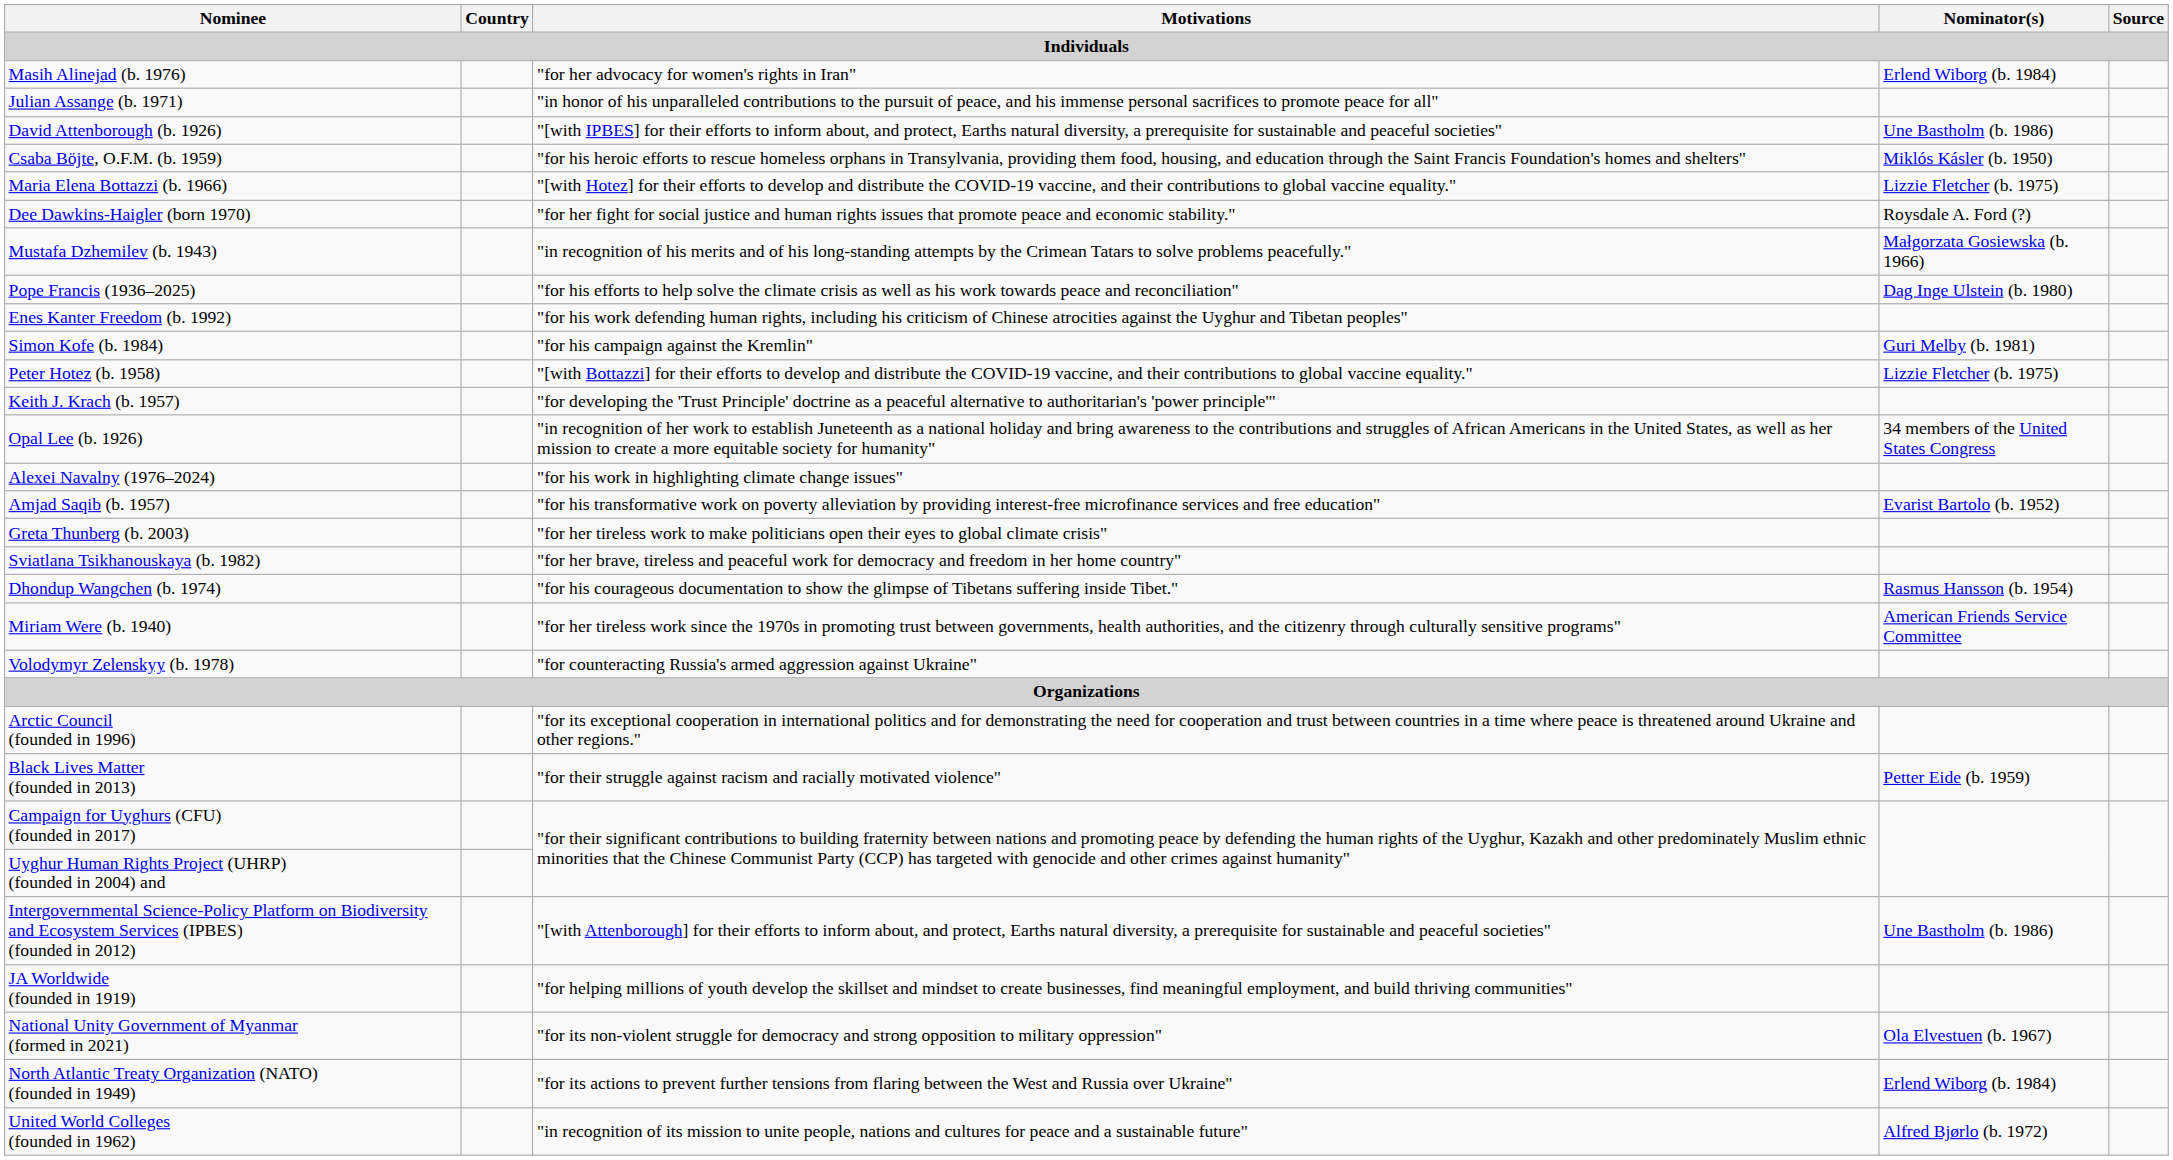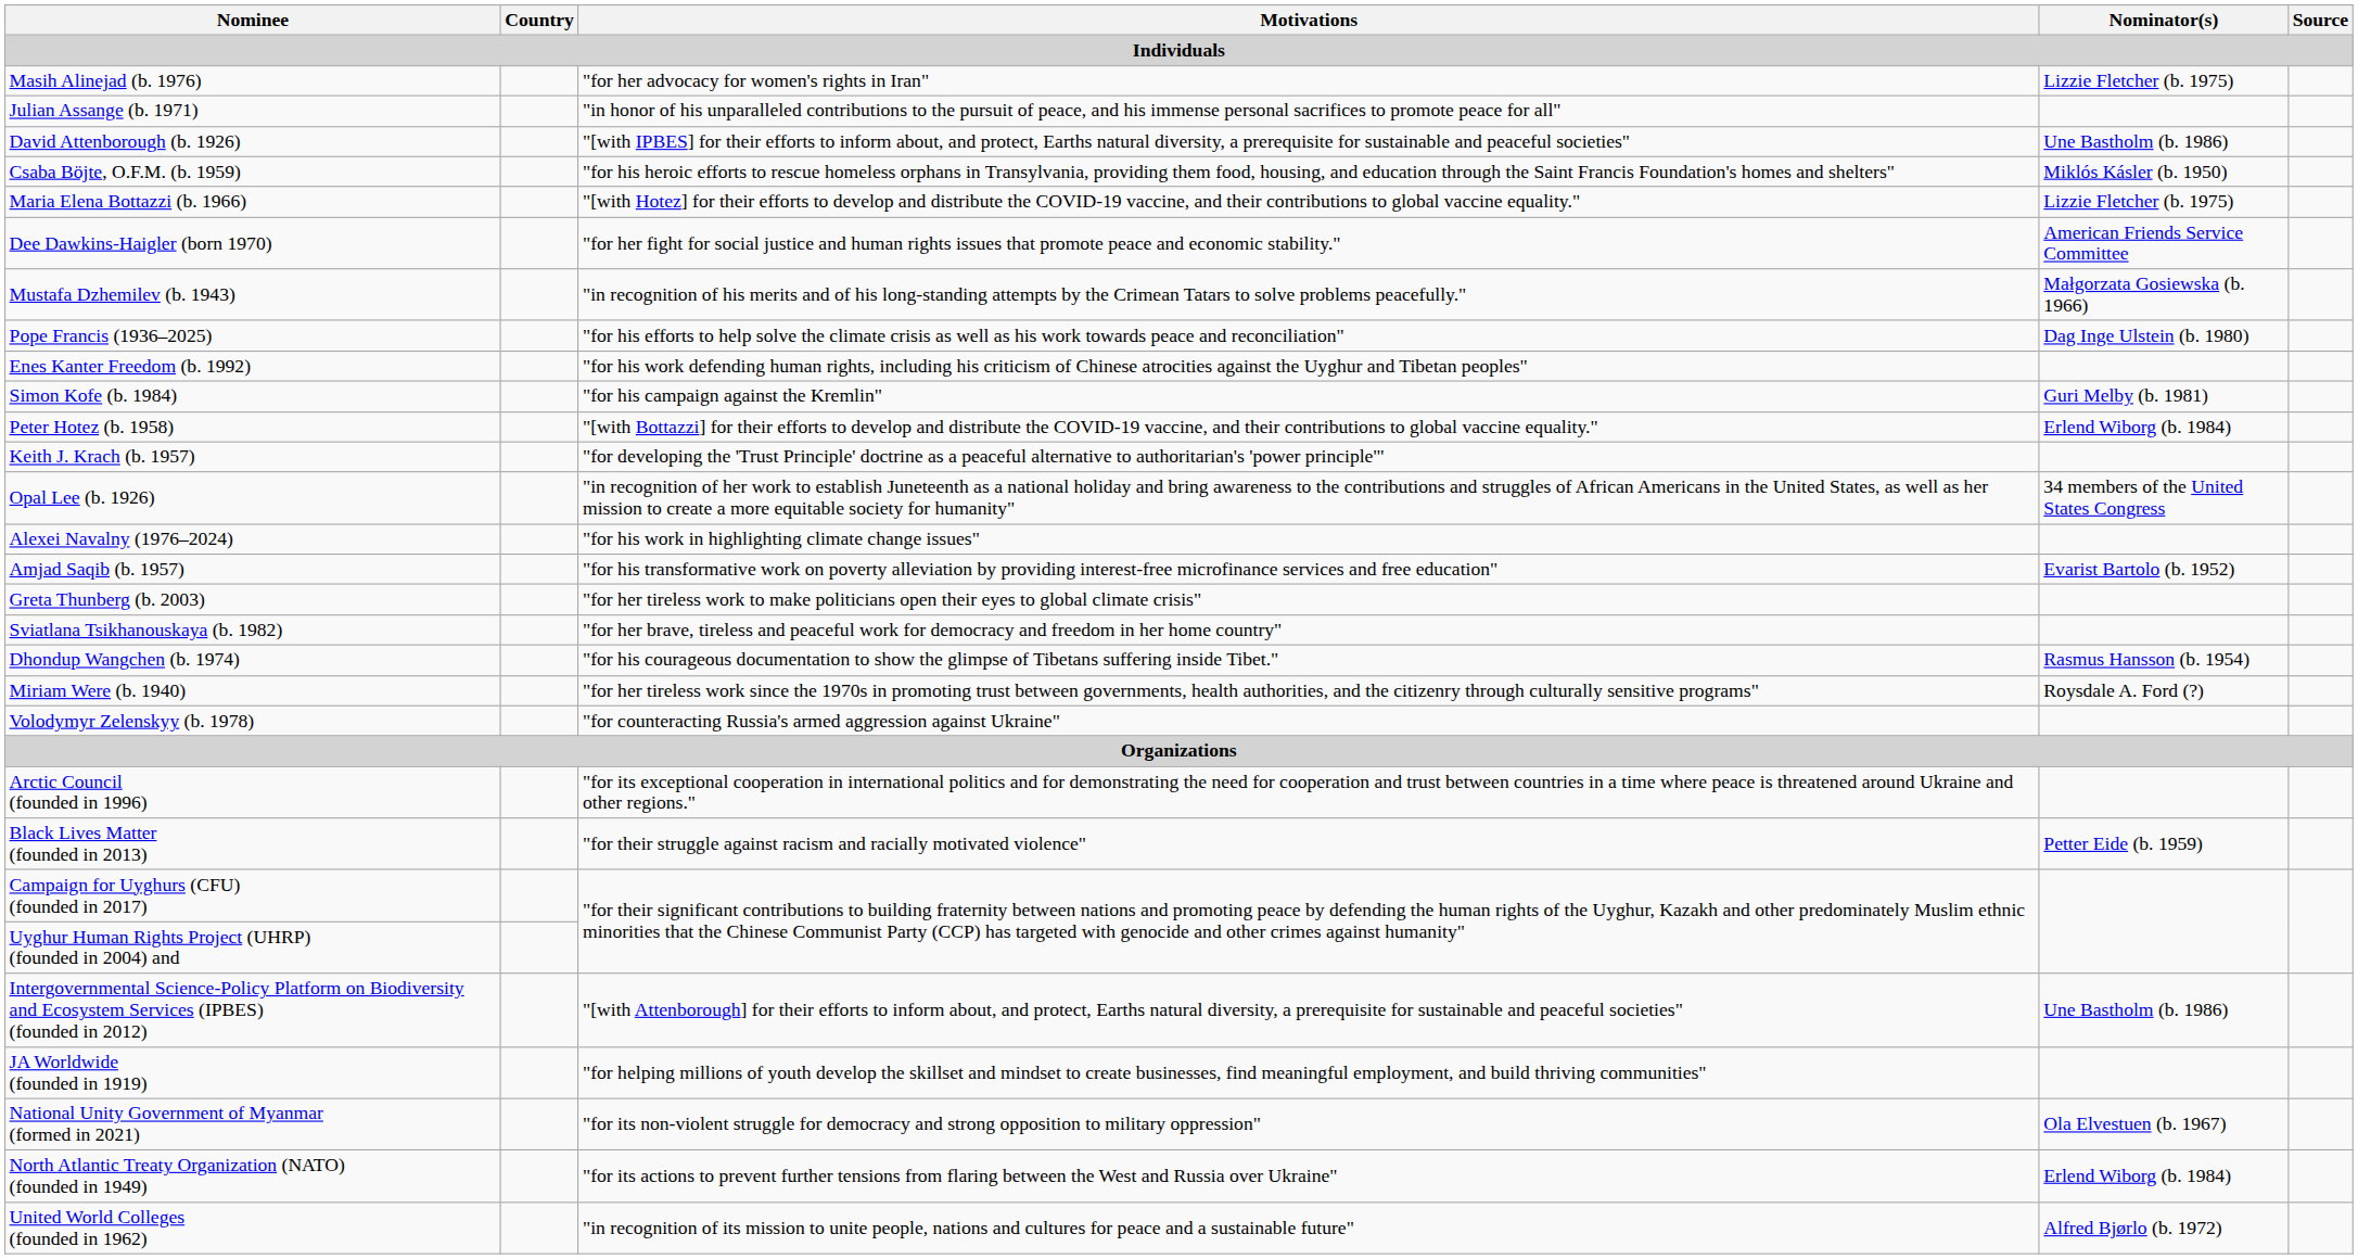Masih Alinejad (b. 1976) | Nominator(s): Erlend Wiborg (b. 1984) -> Lizzie Fletcher (b. 1975)
Dee Dawkins-Haigler (born 1970) | Nominator(s): Roysdale A. Ford (?) -> American Friends Service Committee
Peter Hotez (b. 1958) | Nominator(s): Lizzie Fletcher (b. 1975) -> Erlend Wiborg (b. 1984)
Miriam Were (b. 1940) | Nominator(s): American Friends Service Committee -> Roysdale A. Ford (?)
